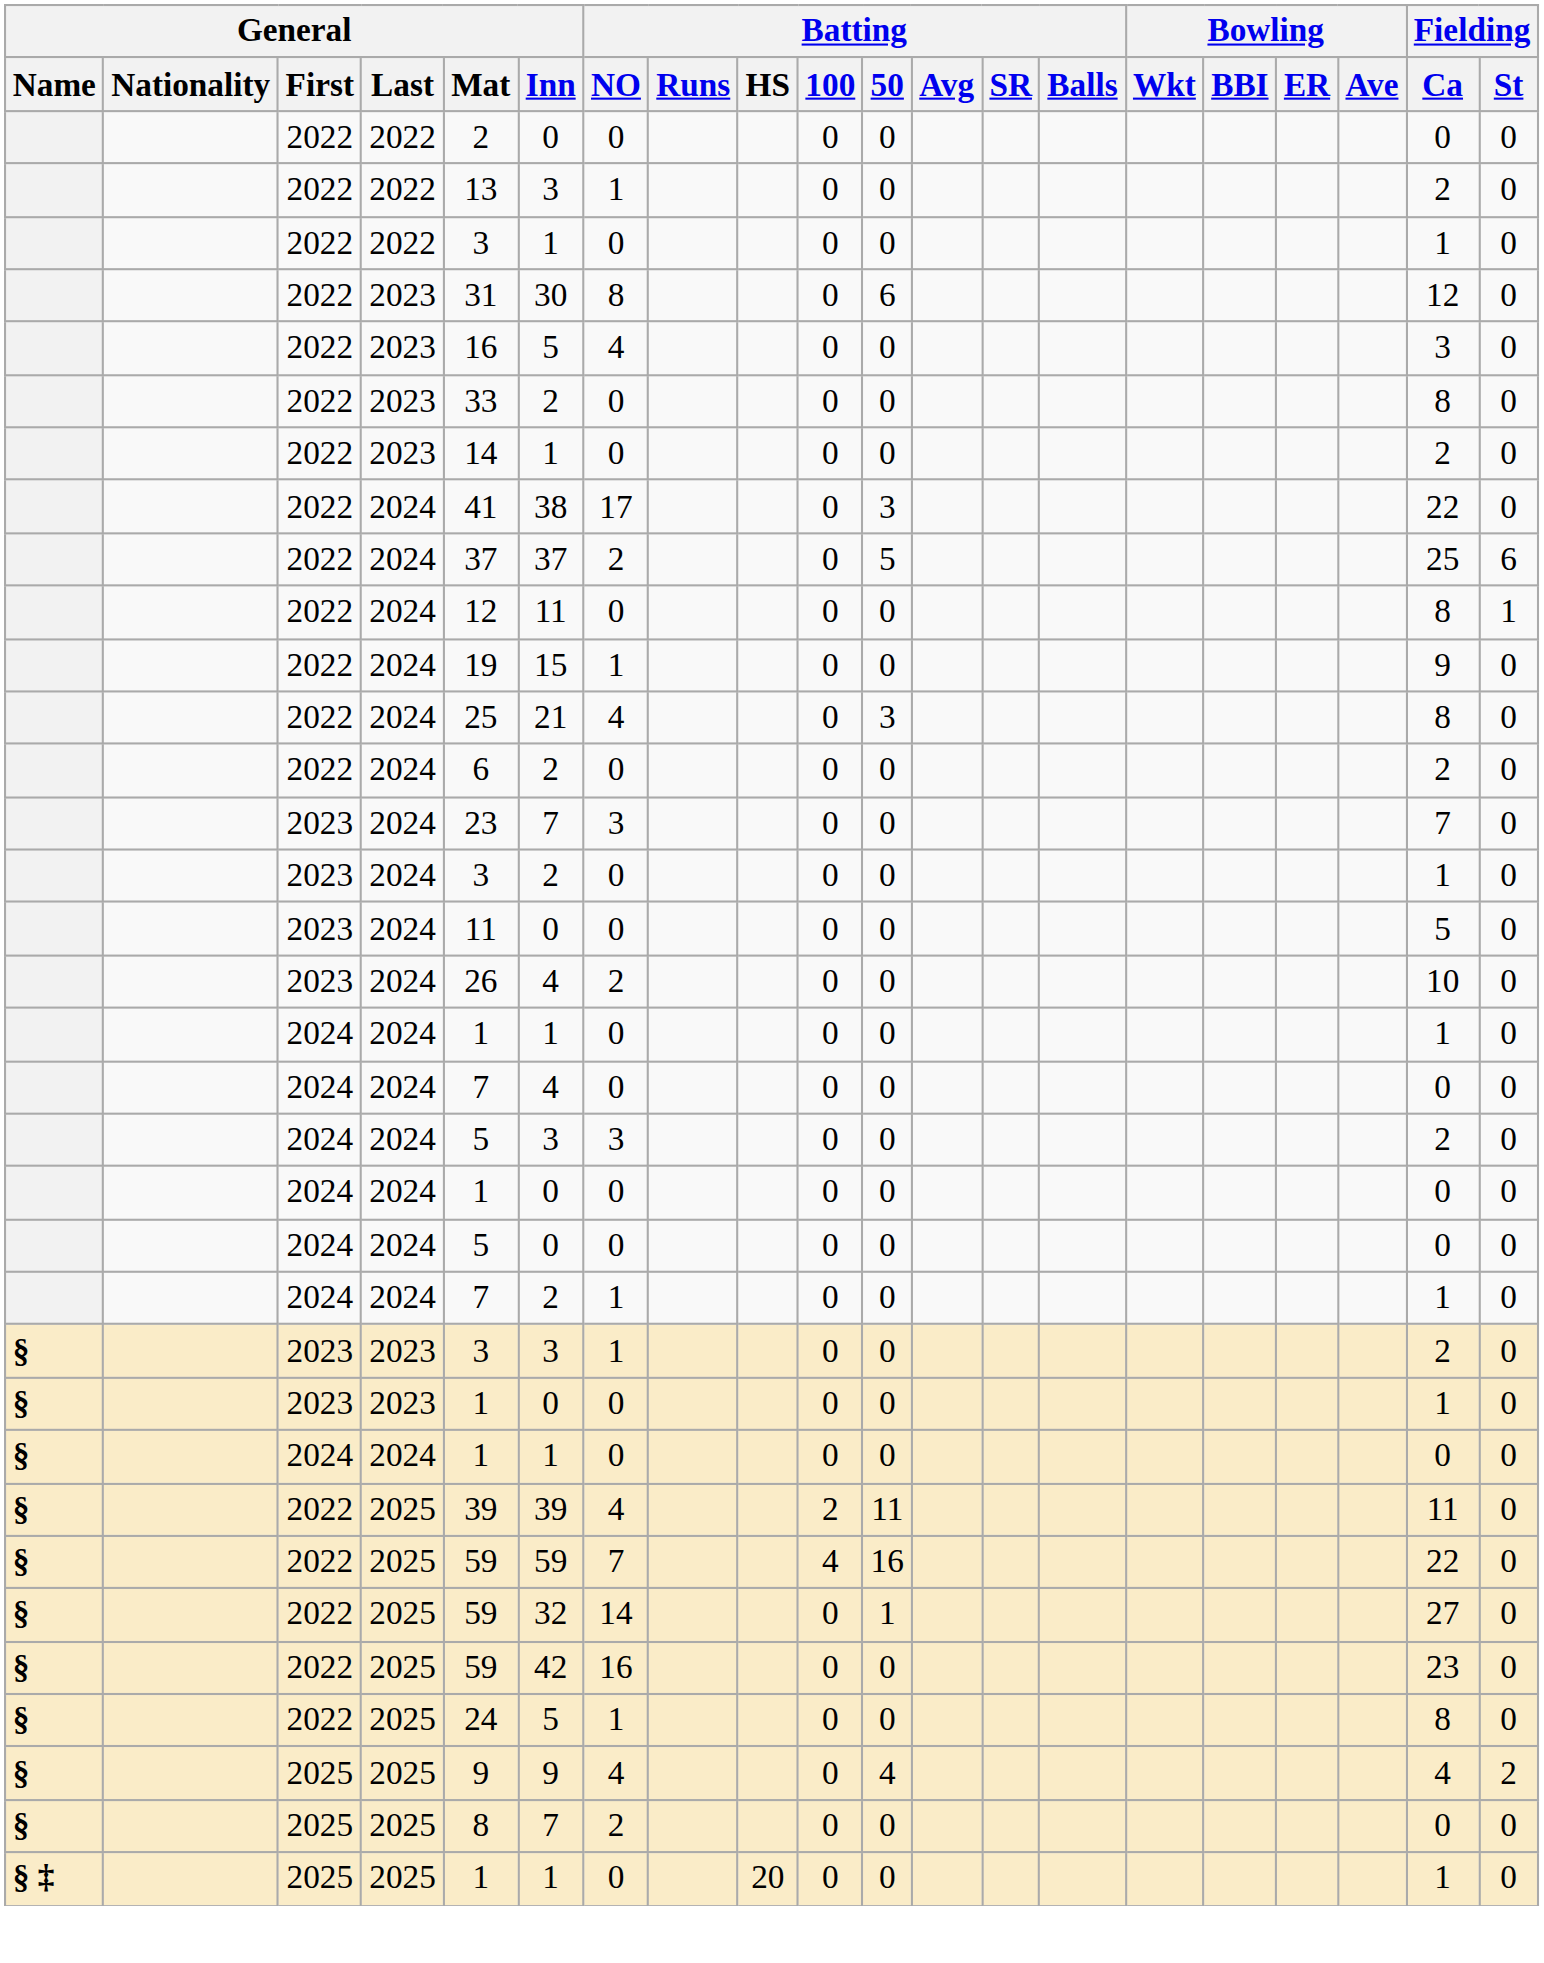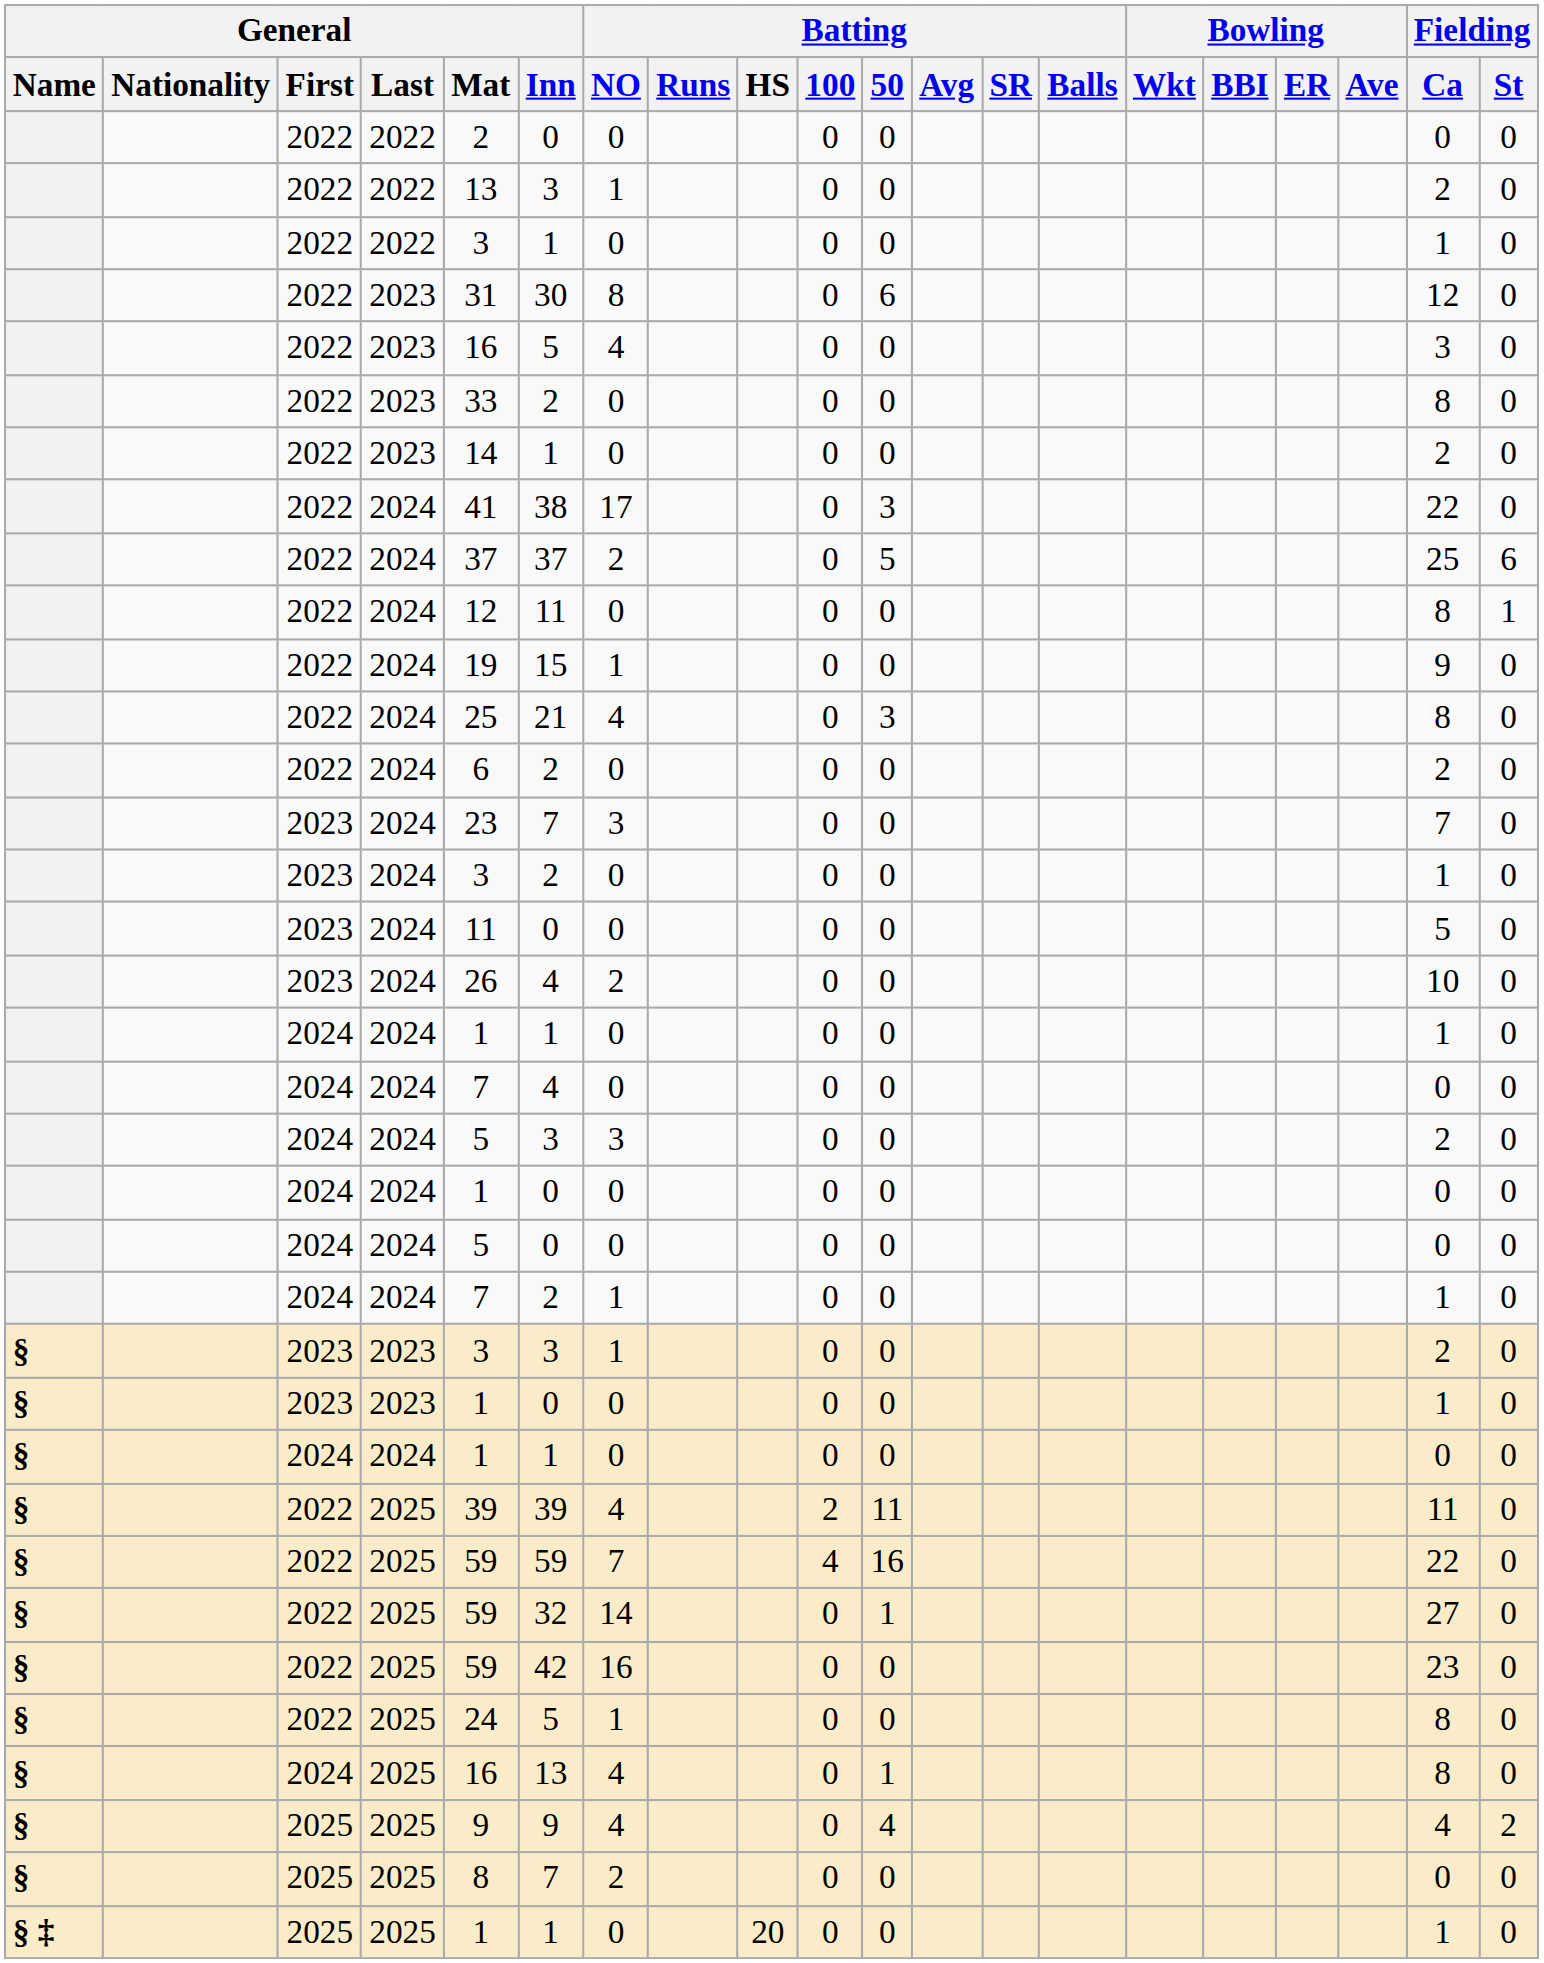+ row: § | 2024 | 2025 | 16 | 13 | 4 | 0 | 1 | 8 | 0
